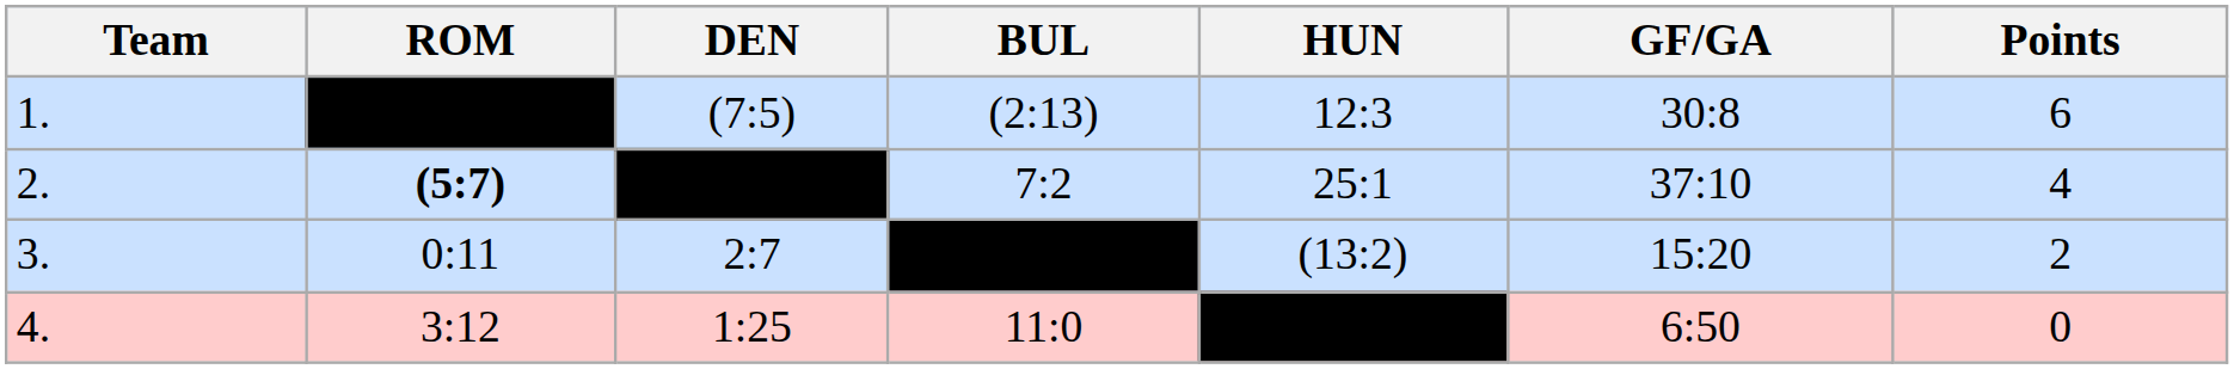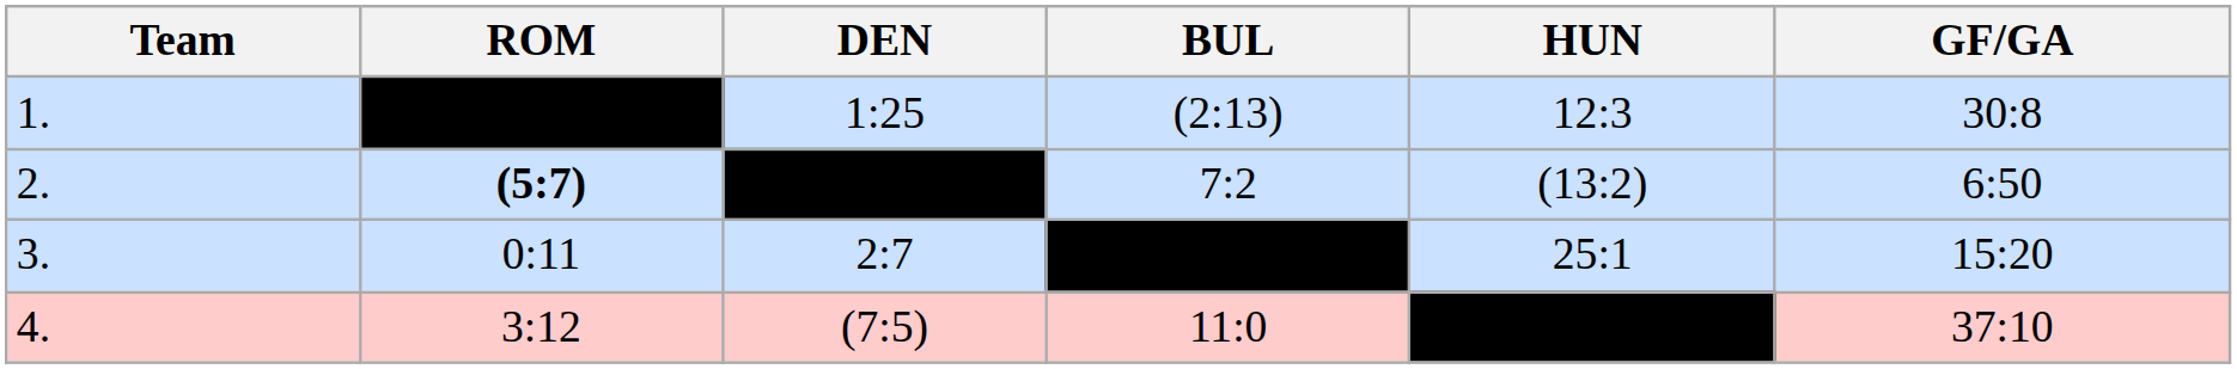- column: Points | 6 | 4 | 2 | 0
1. | DEN: (7:5) -> 1:25
2. | HUN: 25:1 -> (13:2)
2. | GF/GA: 37:10 -> 6:50
3. | HUN: (13:2) -> 25:1
4. | DEN: 1:25 -> (7:5)
4. | GF/GA: 6:50 -> 37:10
